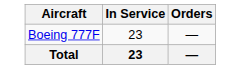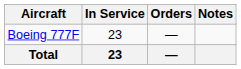+ column: Notes
